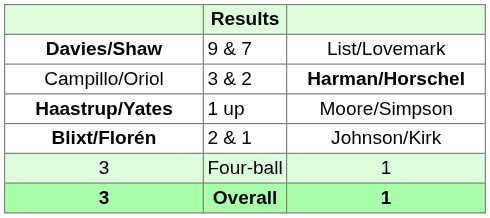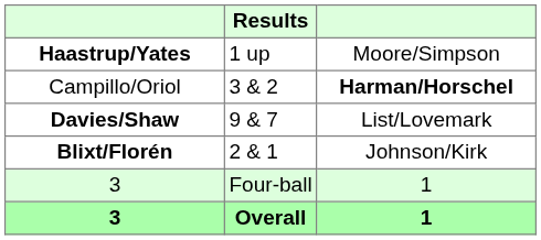rows swapped: Davies/Shaw <-> Haastrup/Yates
